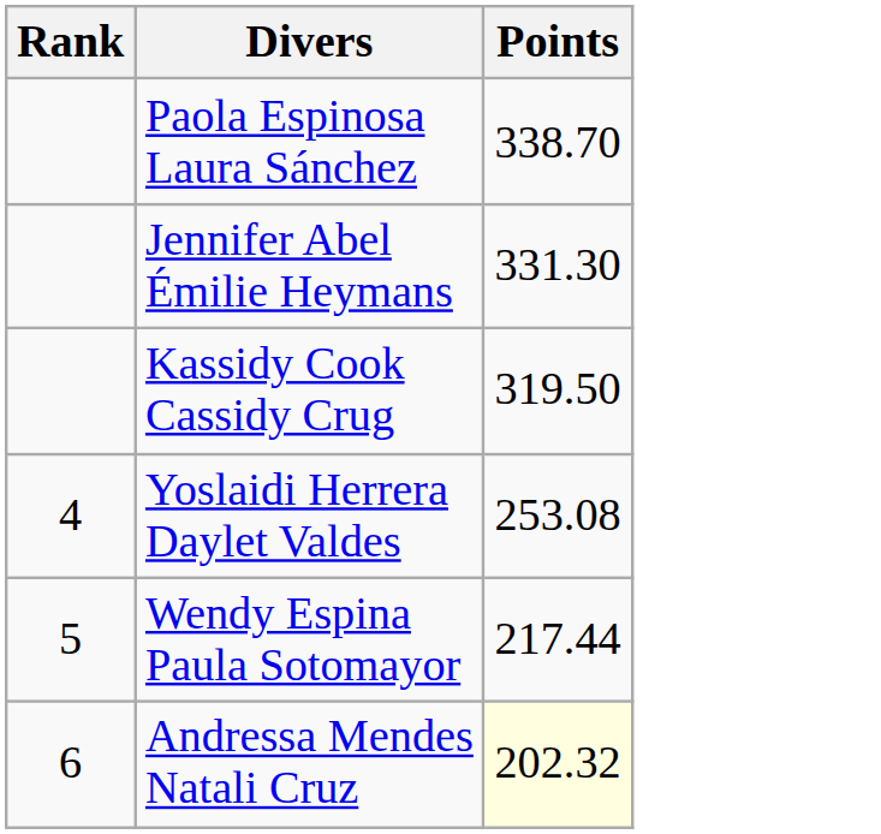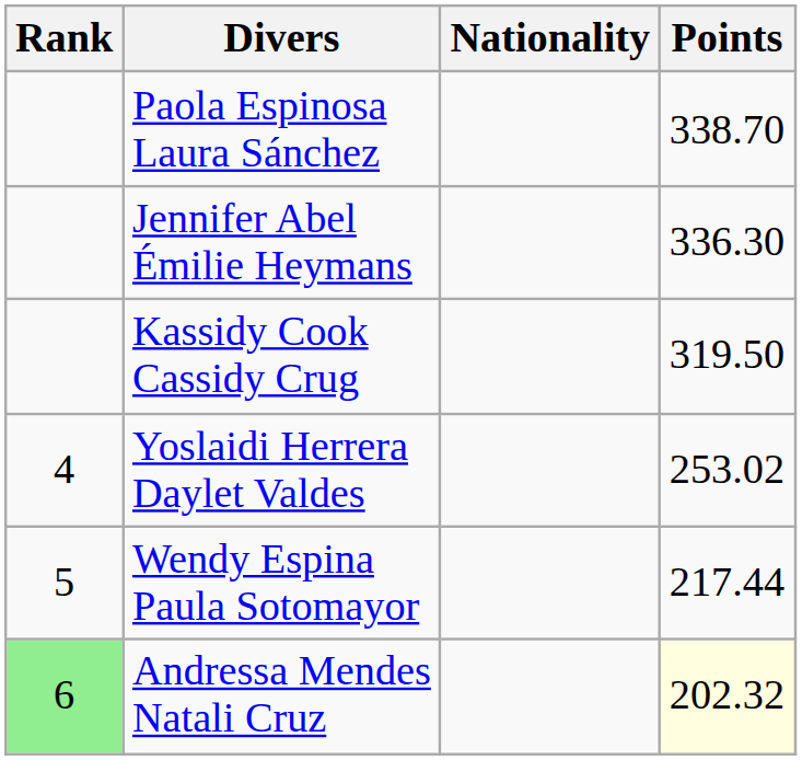+ column: Nationality
Jennifer Abel Émilie Heymans | Points: 331.30 -> 336.30
Yoslaidi Herrera Daylet Valdes | Points: 253.08 -> 253.02
Andressa Mendes Natali Cruz | Rank: no background -> lightgreen background
